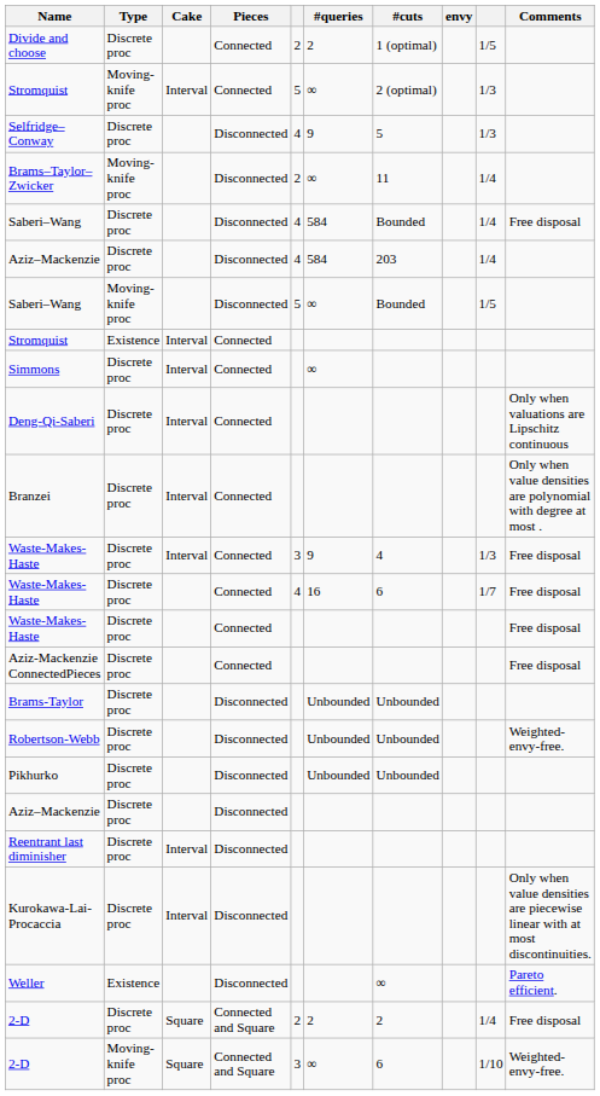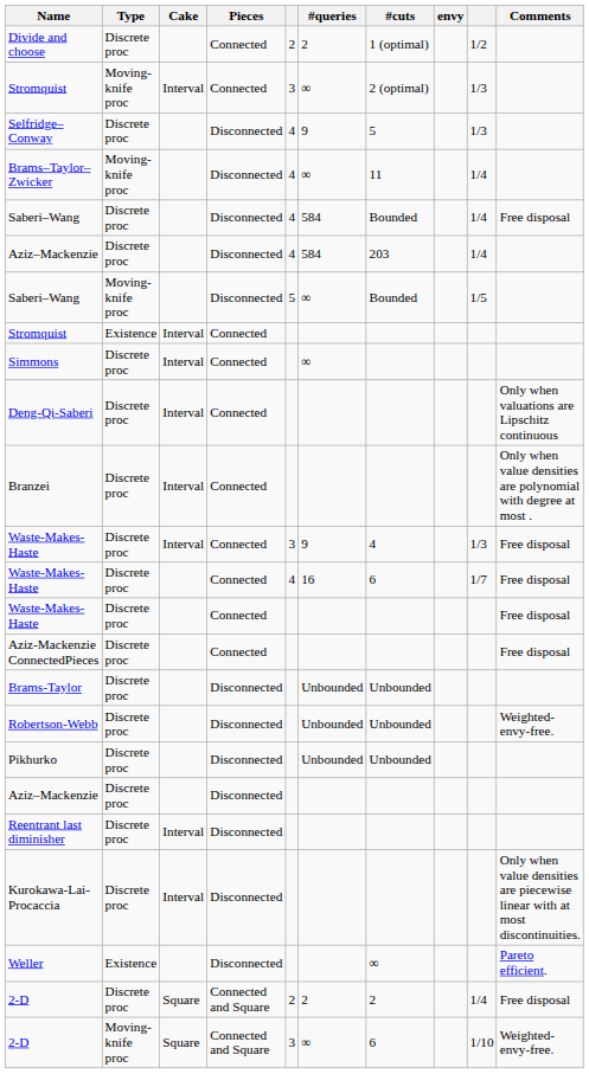Divide and choose | column 9: 1/5 -> 1/2
Stromquist / Moving-knife proc | column 5: 5 -> 3
Brams–Taylor–Zwicker | column 5: 2 -> 4
